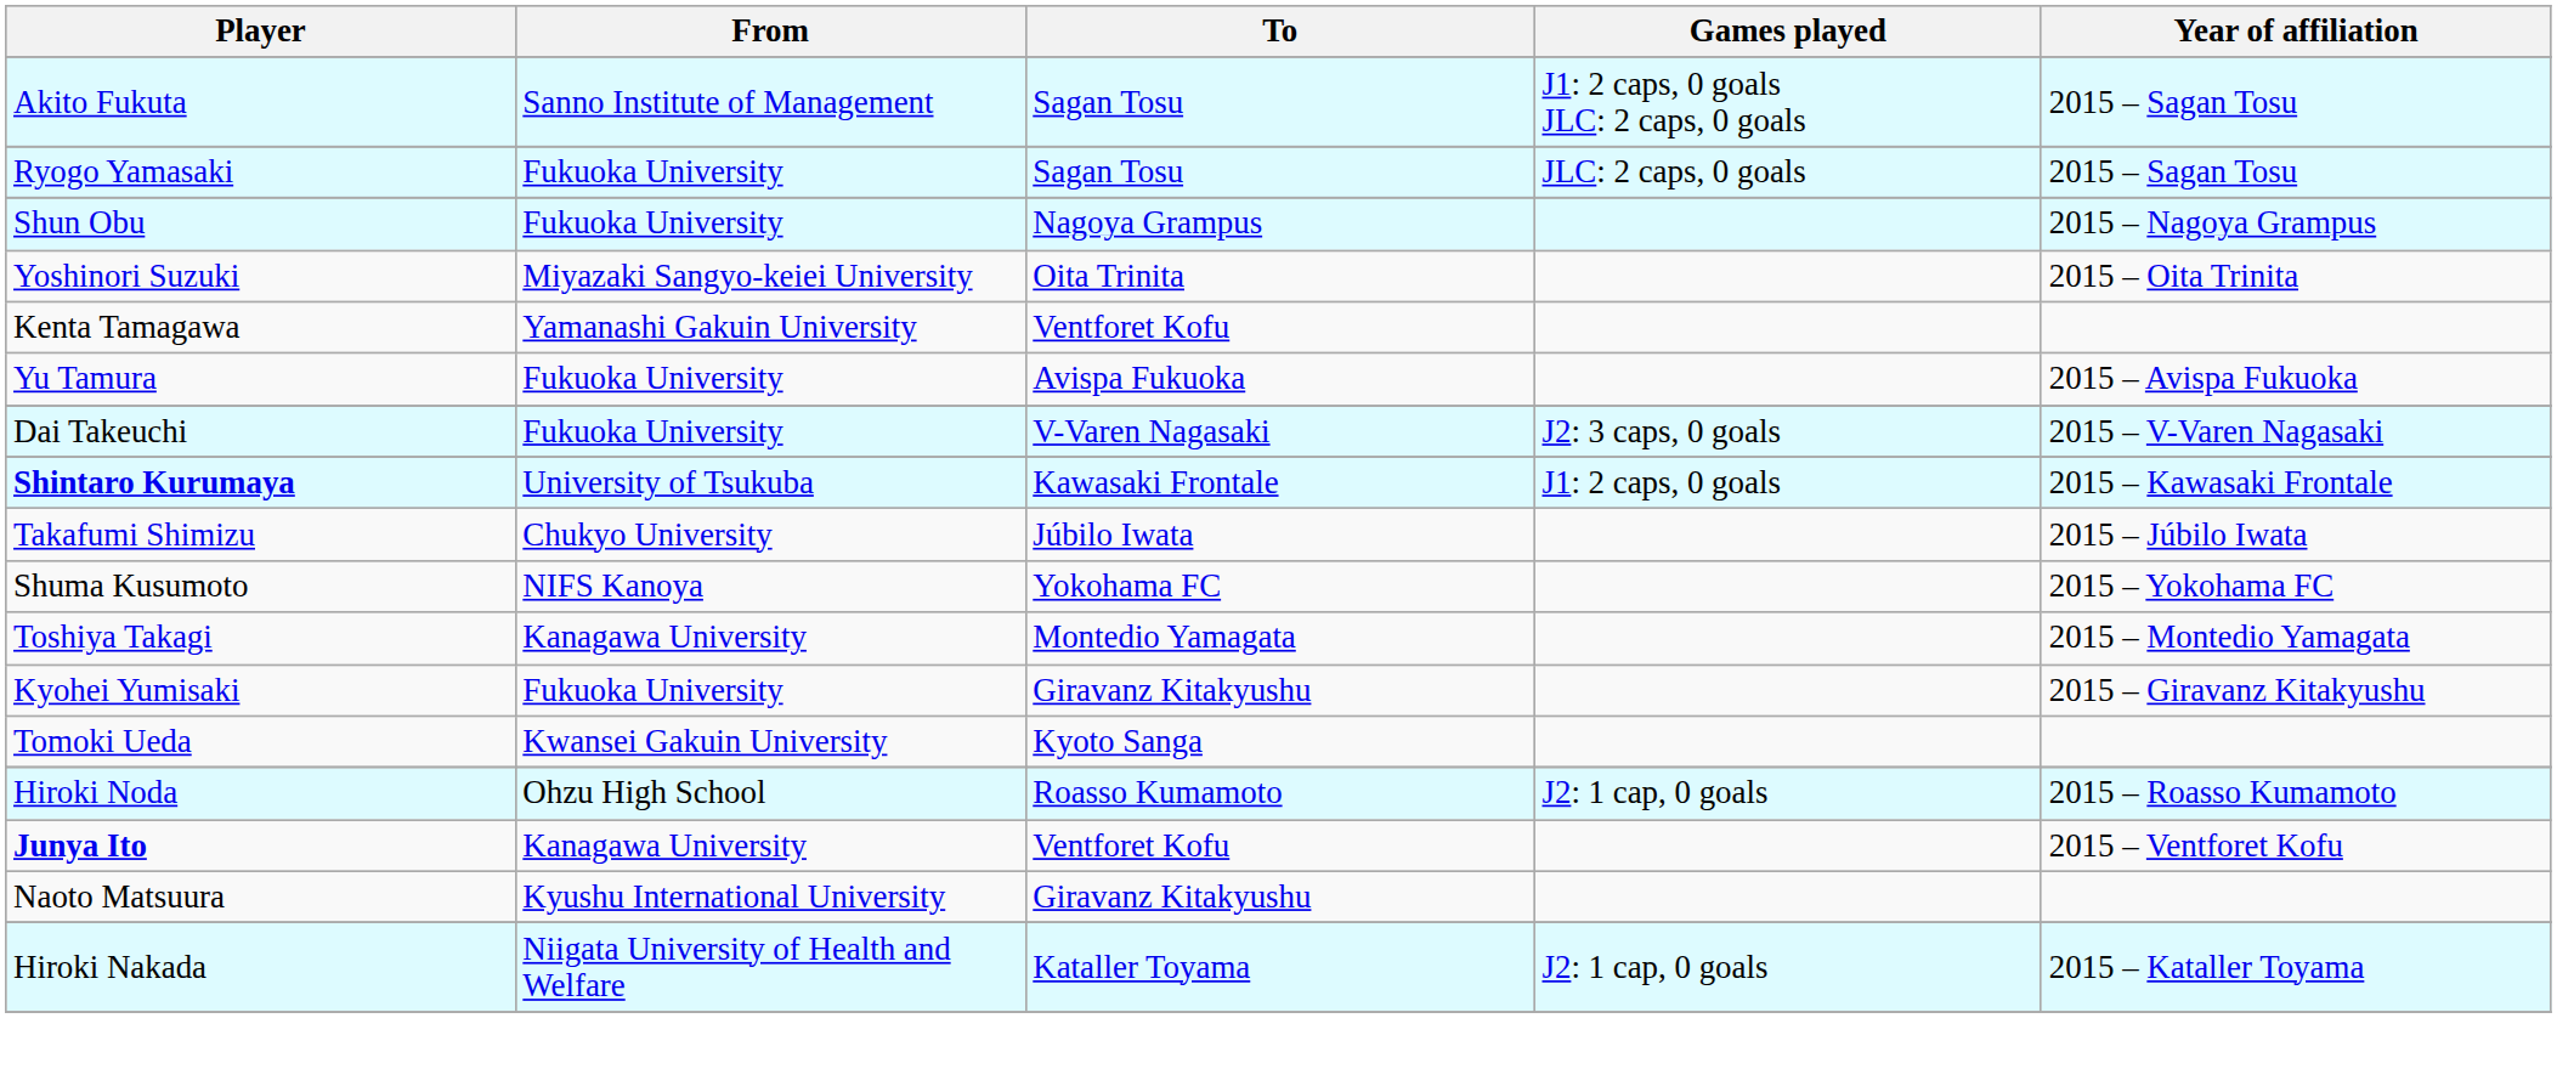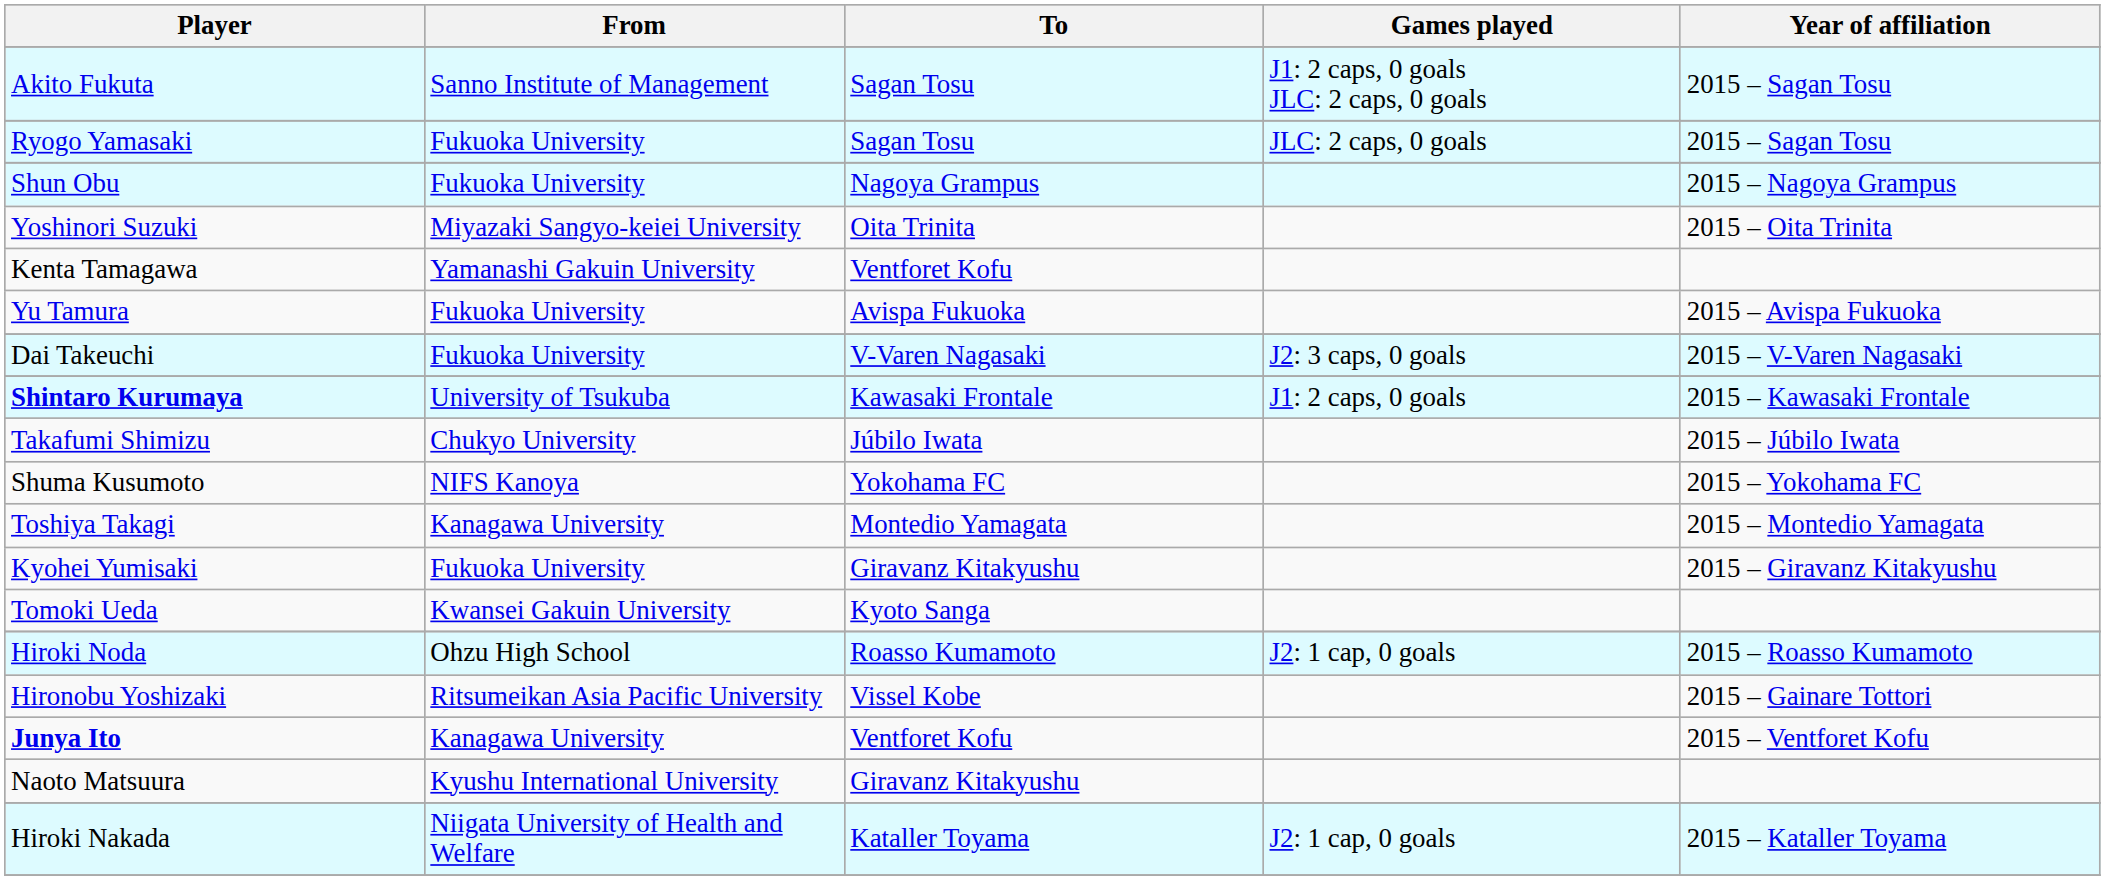+ row: Hironobu Yoshizaki | Ritsumeikan Asia Pacific University | Vissel Kobe | 2015 – Gainare Tottori
